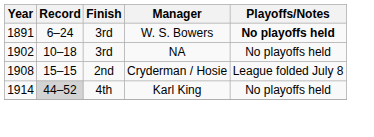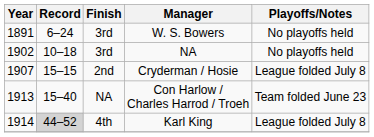W. S. Bowers | Playoffs/Notes: bold -> normal
Cryderman / Hosie | Year: 1908 -> 1907
+ row: 1913 | 15–40 | NA | Con Harlow / Charles Harrod / Troeh | Team folded June 23
Karl King | Playoffs/Notes: No playoffs held -> League folded July 8
